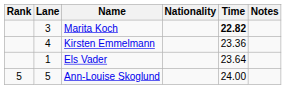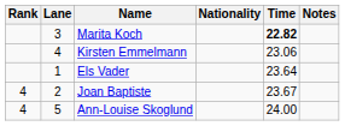Kirsten Emmelmann | Time: 23.36 -> 23.06
+ row: 4 | 2 | Joan Baptiste | 23.67
Ann-Louise Skoglund | Rank: 5 -> 4
